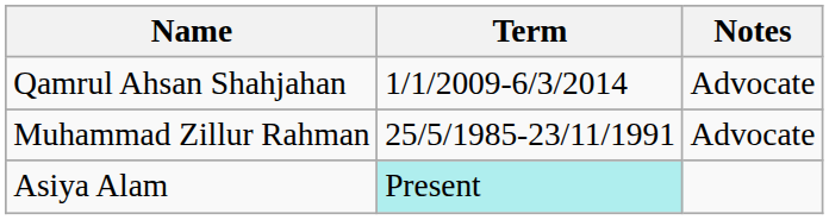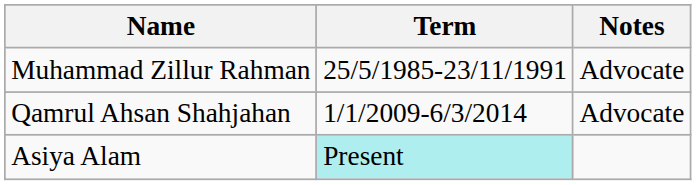rows swapped: Muhammad Zillur Rahman <-> Qamrul Ahsan Shahjahan
